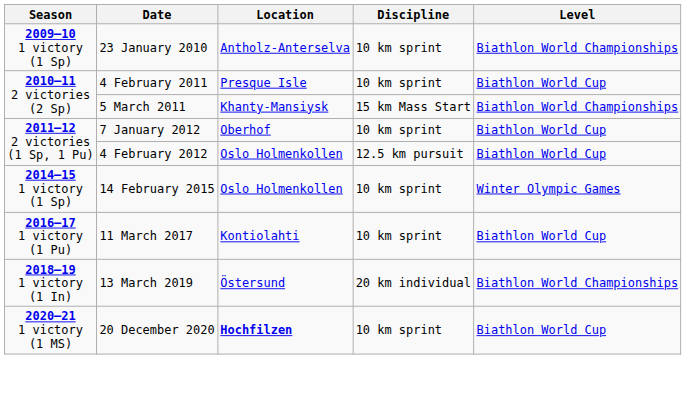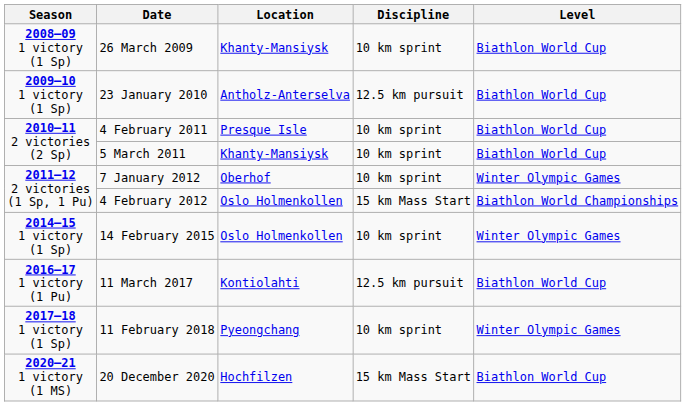+ row: 2008–09 1 victory (1 Sp) | 26 March 2009 | Khanty-Mansiysk | 10 km sprint | Biathlon World Cup
23 January 2010 | Discipline: 10 km sprint -> 12.5 km pursuit
23 January 2010 | Level: Biathlon World Championships -> Biathlon World Cup
5 March 2011 | Discipline: 15 km Mass Start -> 10 km sprint
5 March 2011 | Level: Biathlon World Championships -> Biathlon World Cup
7 January 2012 | Level: Biathlon World Cup -> Winter Olympic Games
4 February 2012 | Discipline: 12.5 km pursuit -> 15 km Mass Start
4 February 2012 | Level: Biathlon World Cup -> Biathlon World Championships
11 March 2017 | Discipline: 10 km sprint -> 12.5 km pursuit
+ row: 2017–18 1 victory (1 Sp) | 11 February 2018 | Pyeongchang | 10 km sprint | Winter Olympic Games
- row: 2018–19 1 victory (1 In) | 13 March 2019 | Östersund | 20 km individual | Biathlon World Championships
20 December 2020 | Location: bold -> normal
20 December 2020 | Discipline: 10 km sprint -> 15 km Mass Start
